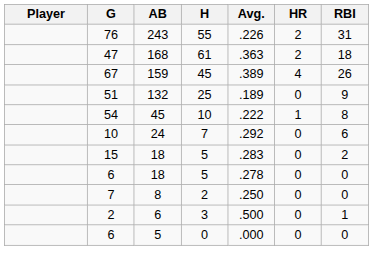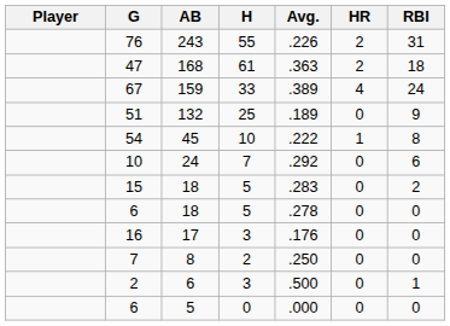67 | H: 45 -> 33
67 | RBI: 26 -> 24
+ row: 16 | 17 | 3 | .176 | 0 | 0
